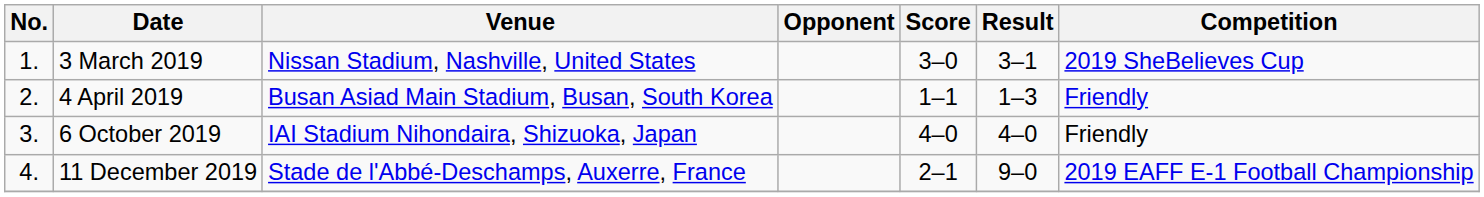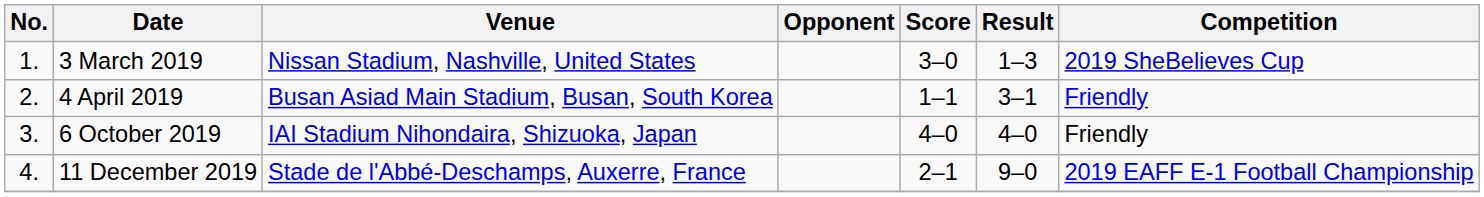3 March 2019 | Result: 3–1 -> 1–3
4 April 2019 | Result: 1–3 -> 3–1
